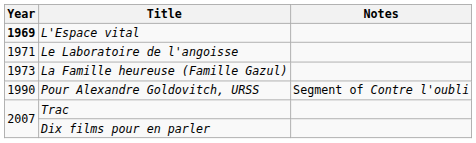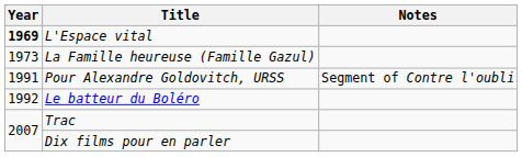- row: 1971 | Le Laboratoire de l'angoisse
Pour Alexandre Goldovitch, URSS | Year: 1990 -> 1991
+ row: 1992 | Le batteur du Boléro
